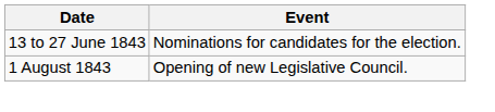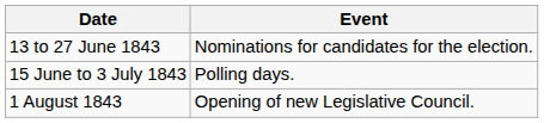+ row: 15 June to 3 July 1843 | Polling days.
